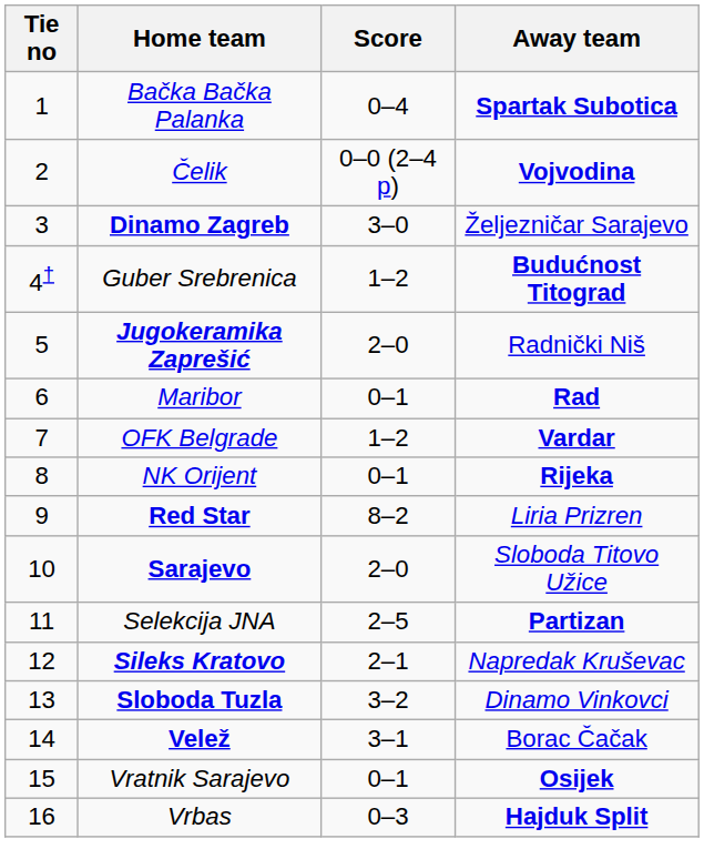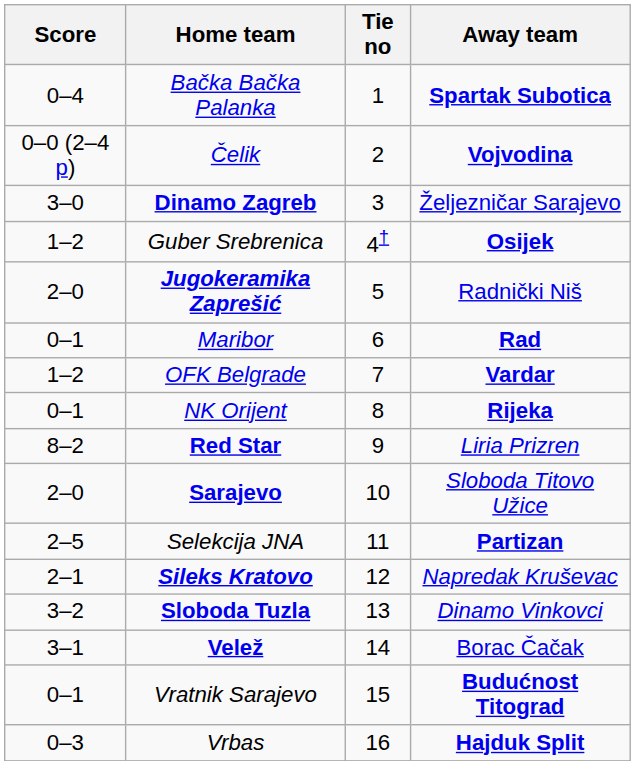columns swapped: Tie no <-> Score
Guber Srebrenica | Away team: Budućnost Titograd -> Osijek
Vratnik Sarajevo | Away team: Osijek -> Budućnost Titograd
